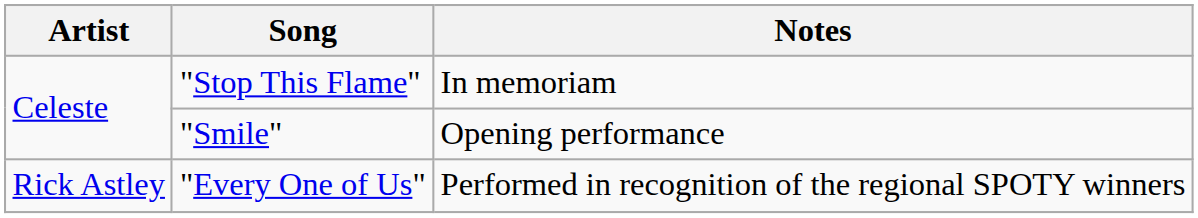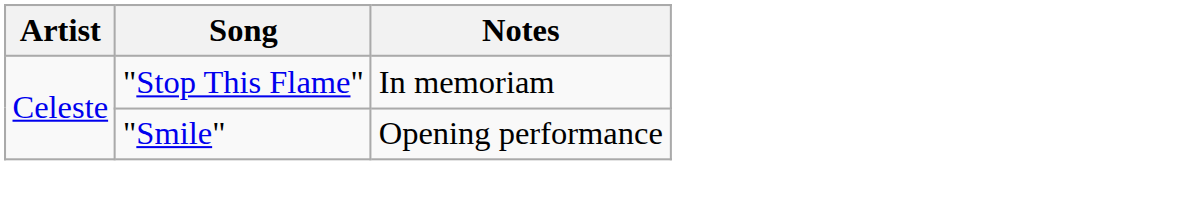- row: Rick Astley | "Every One of Us" | Performed in recognition of the regional SPOTY winners
